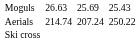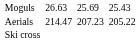Aerials | column 3: 214.74 -> 214.47
Aerials | column 5: 207.24 -> 207.23
Aerials | column 7: 250.22 -> 205.22
